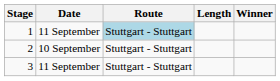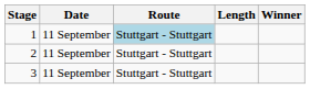2 | Date: 10 September -> 11 September
